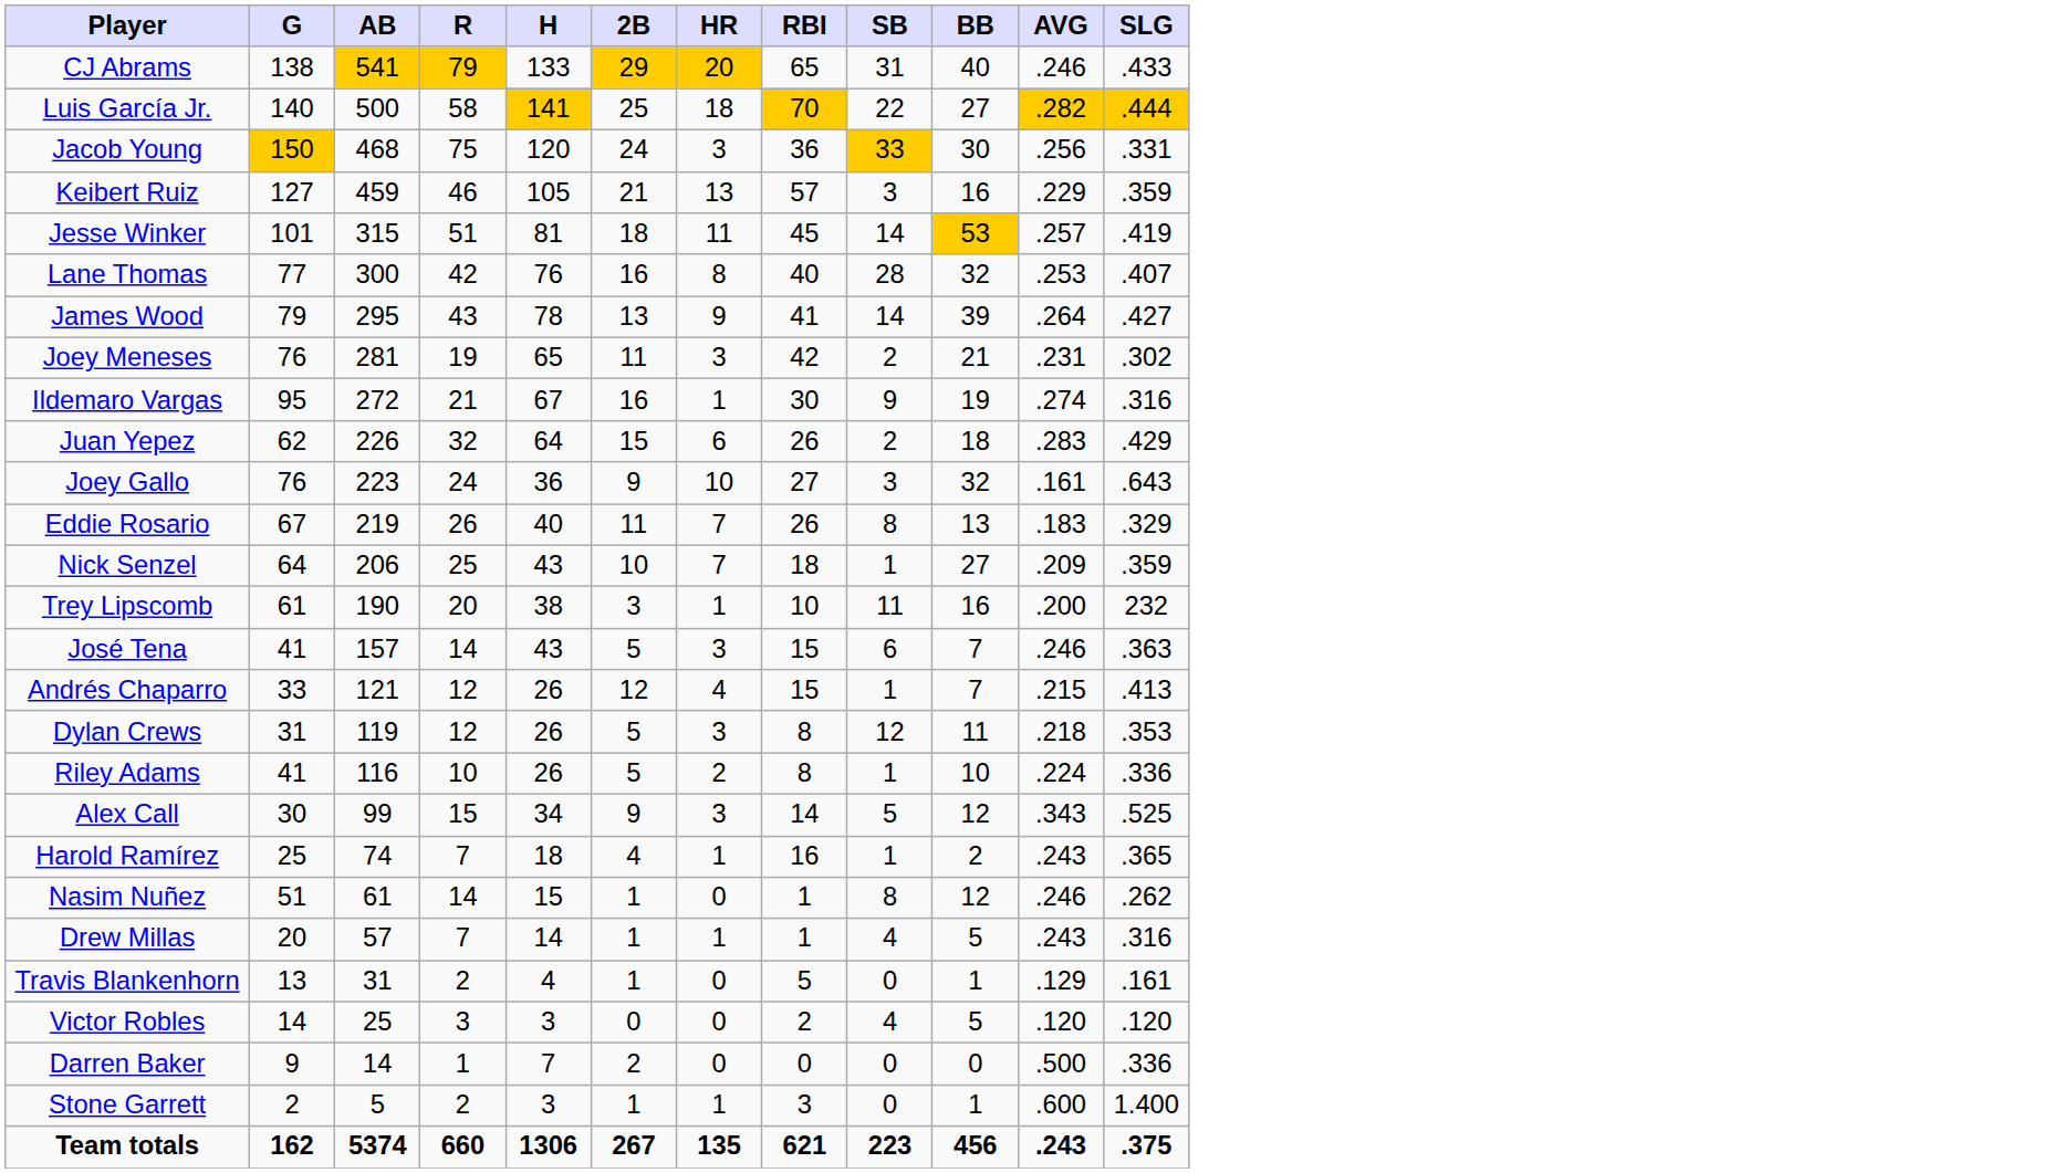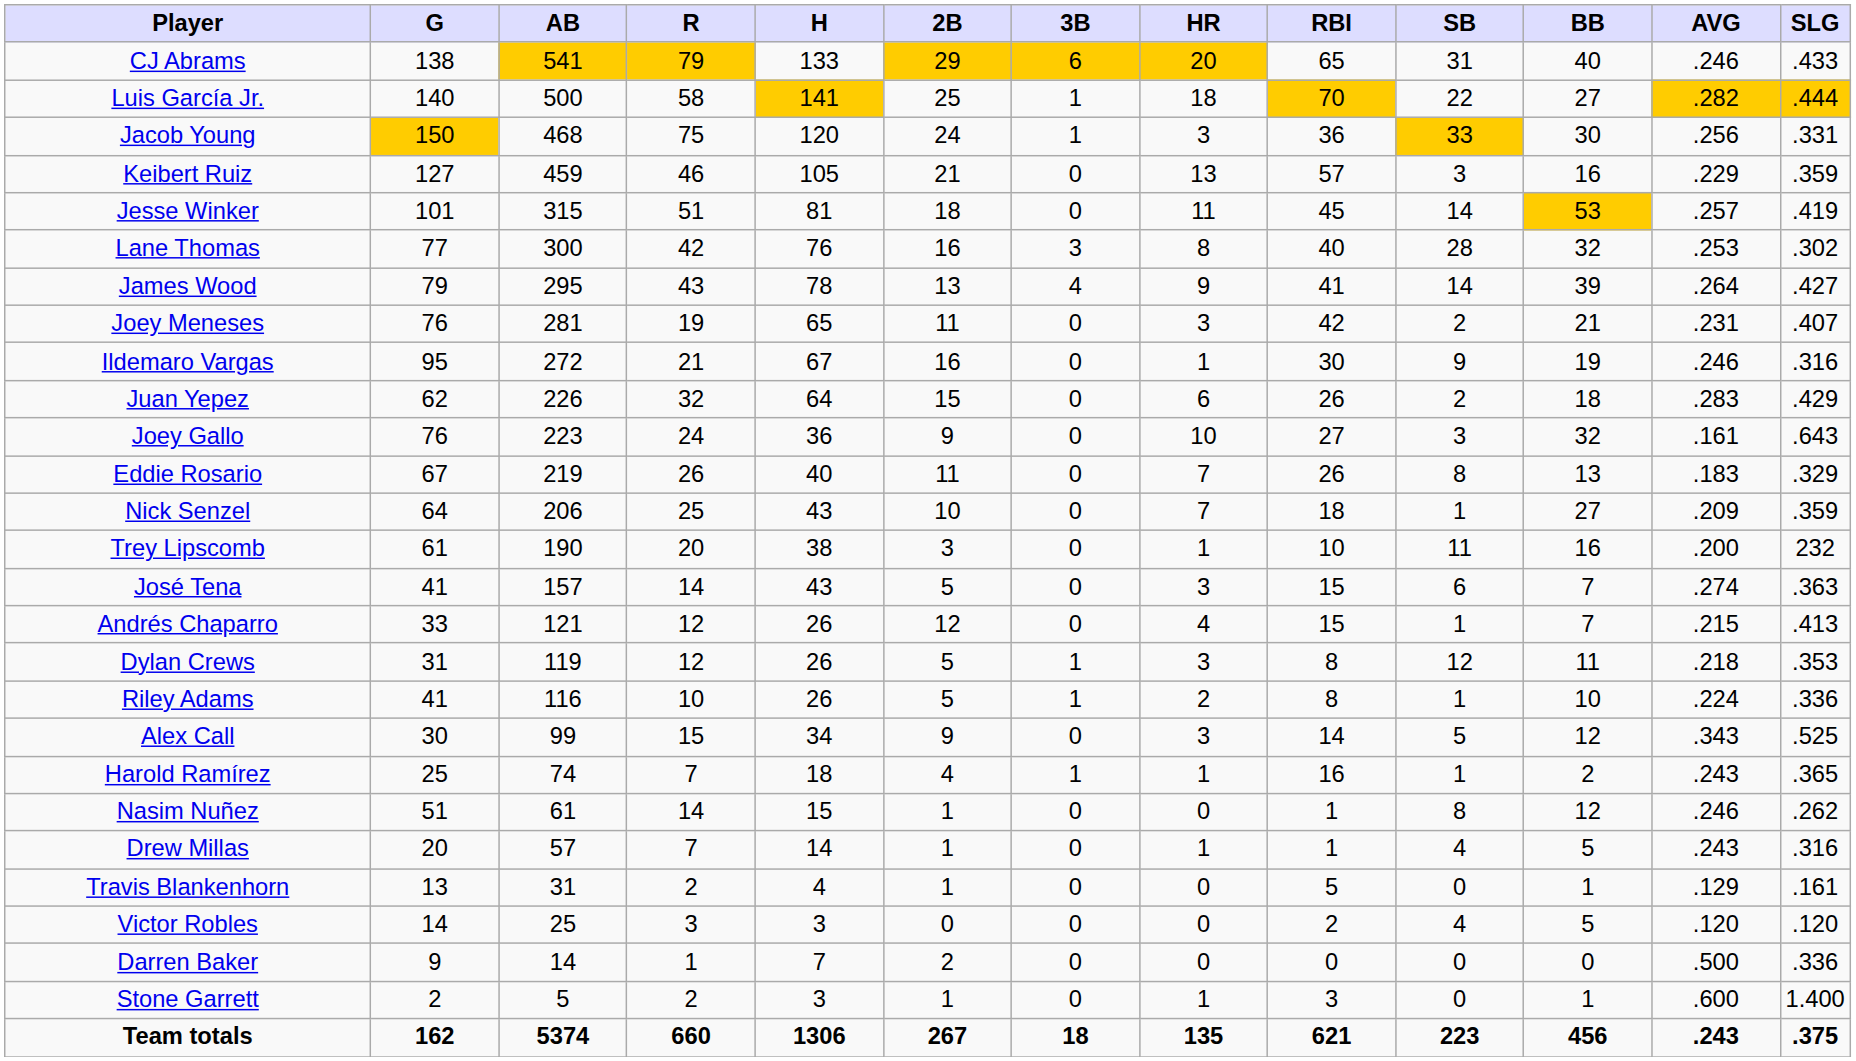+ column: 3B | 6 | 1 | 1 | 0 | 0 | 3 | 4 | 0 | 0 | 0 | 0 | 0 | 0 | 0 | 0 | 0 | 1 | 1 | 0 | 1 | 0 | 0 | 0 | 0 | 0 | 0 | 18
Lane Thomas | SLG: .407 -> .302
Joey Meneses | SLG: .302 -> .407
Ildemaro Vargas | AVG: .274 -> .246
José Tena | AVG: .246 -> .274
